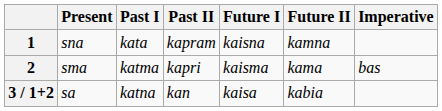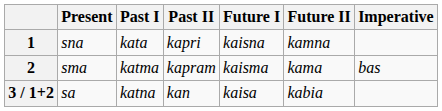1 | Past II: kapram -> kapri
2 | Past II: kapri -> kapram
